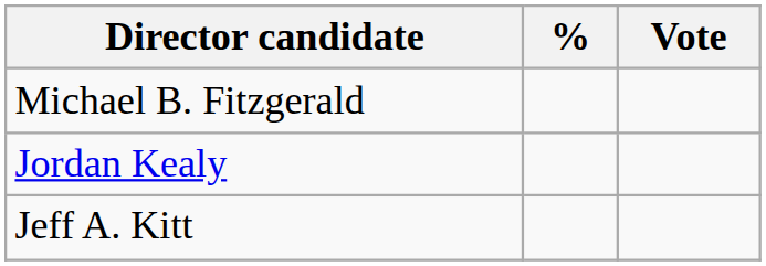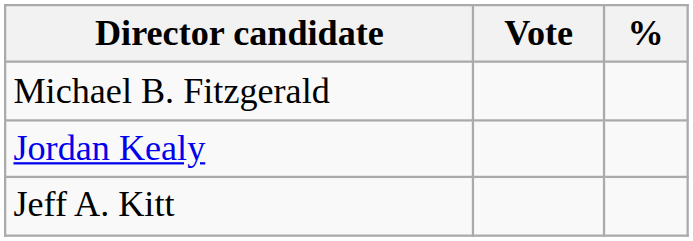columns swapped: Vote <-> %
